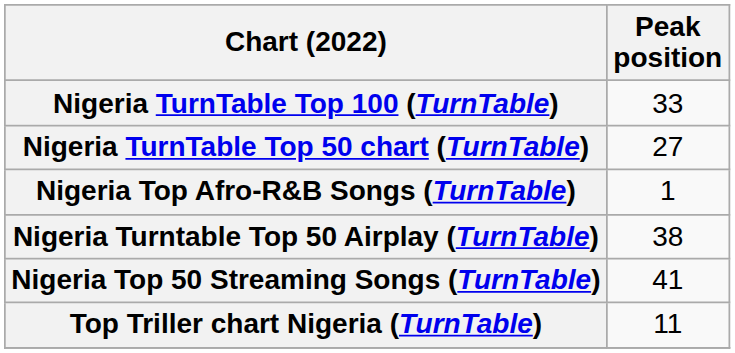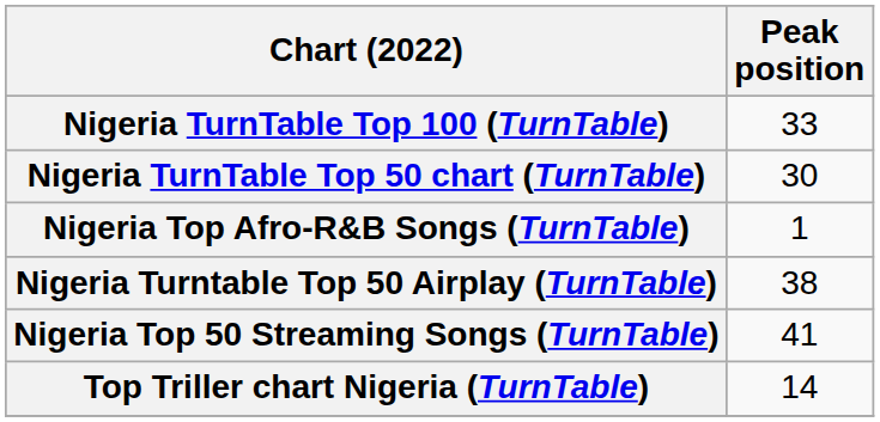Nigeria TurnTable Top 50 chart (TurnTable) | Peak position: 27 -> 30
Top Triller chart Nigeria (TurnTable) | Peak position: 11 -> 14
